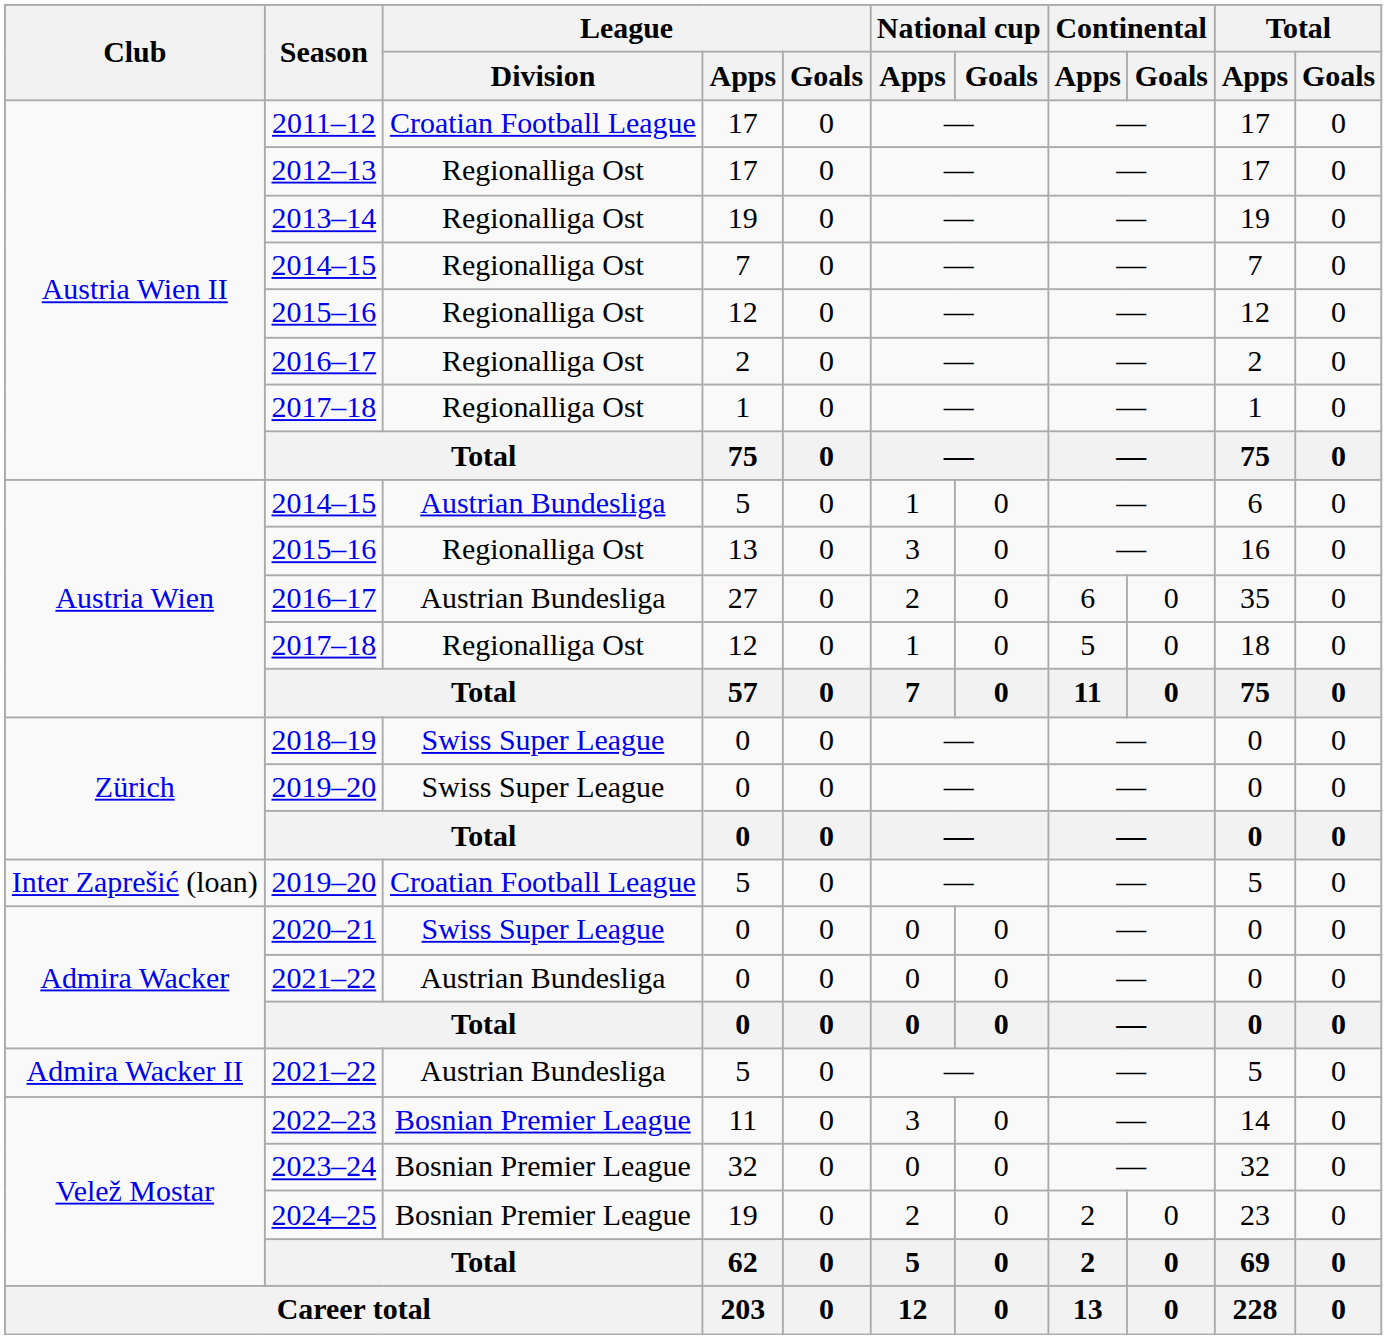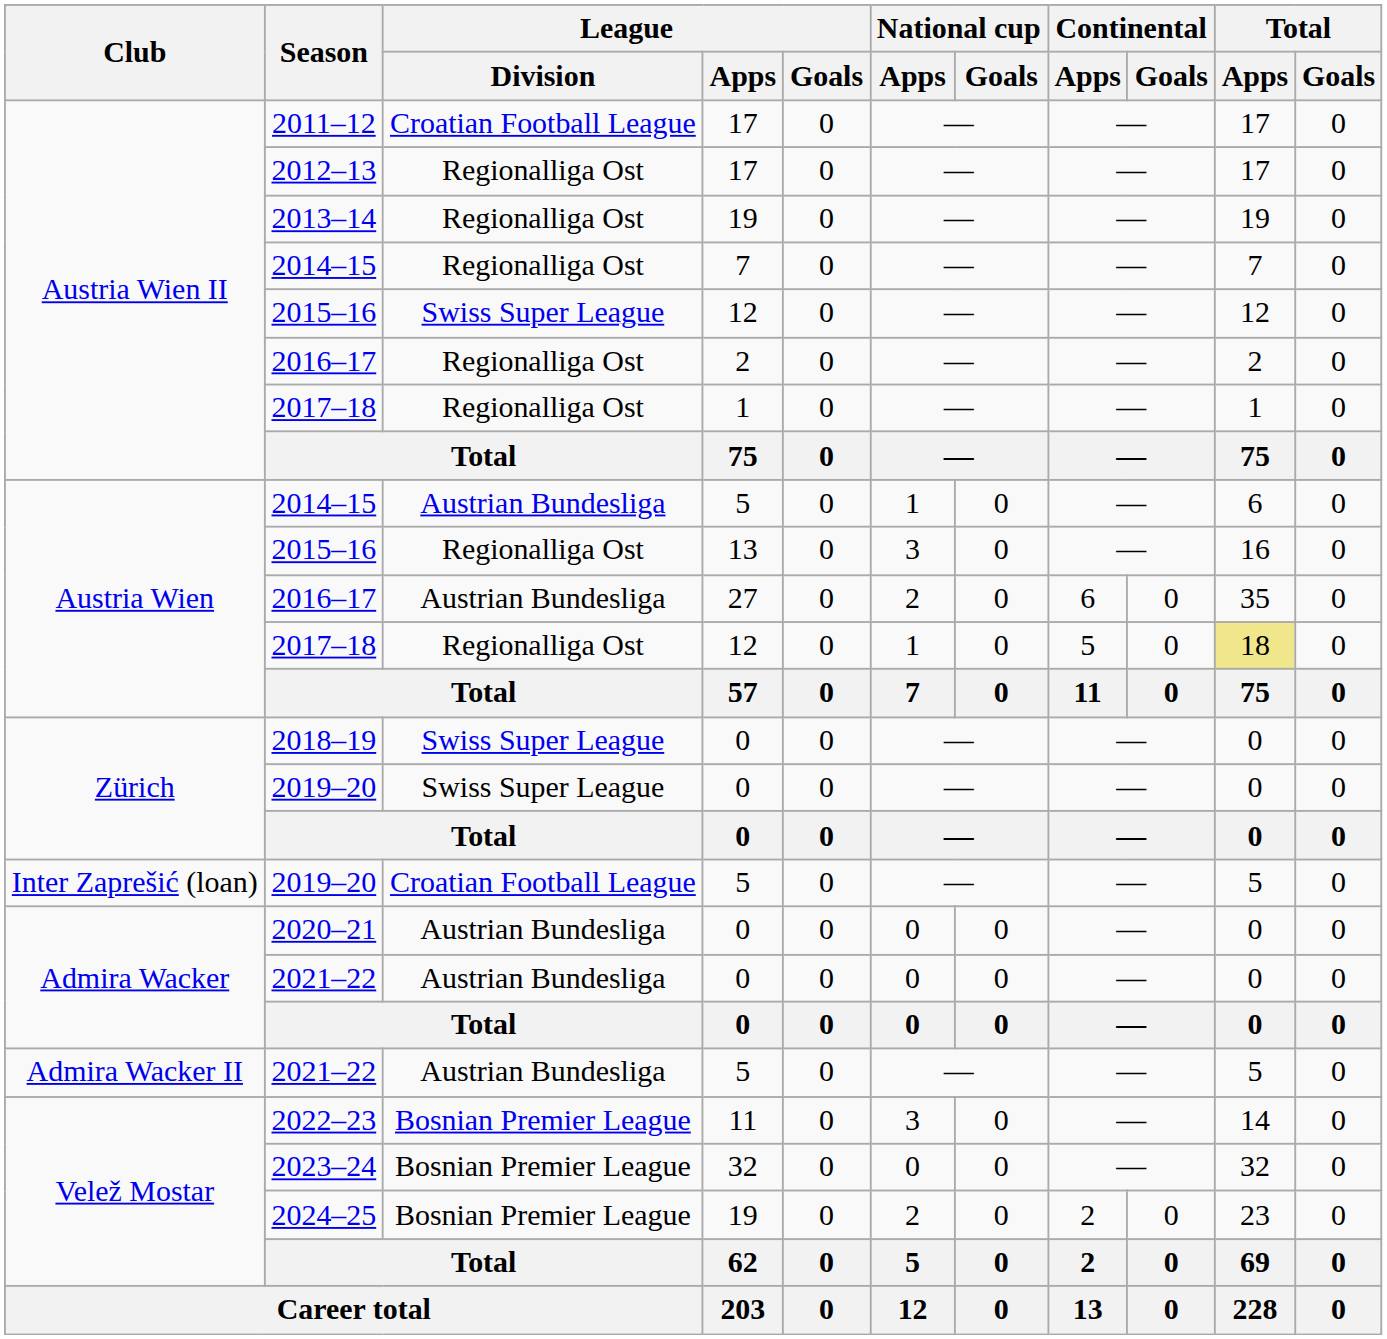2015–16 / 12 | League / Division: Regionalliga Ost -> Swiss Super League
2017–18 / 12 | Total / Apps: no background -> khaki background
2020–21 | League / Division: Swiss Super League -> Austrian Bundesliga
